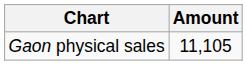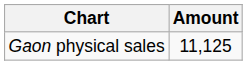Gaon physical sales | Amount: 11,105 -> 11,125
